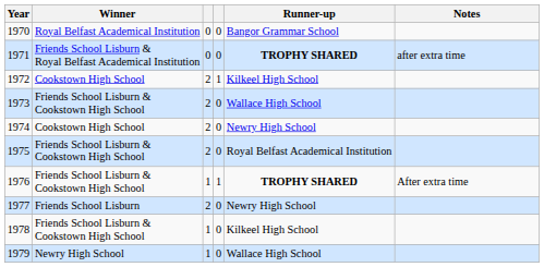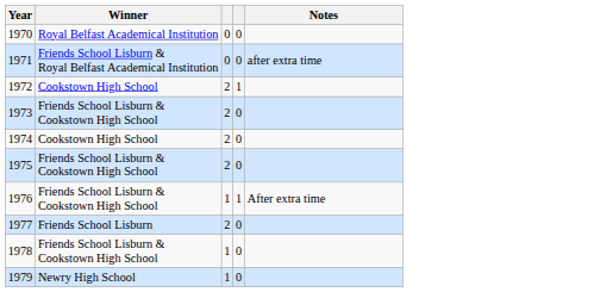- column: Runner-up | Bangor Grammar School | TROPHY SHARED | Kilkeel High School | Wallace High School | Newry High School | Royal Belfast Academical Institution | TROPHY SHARED | Newry High School | Kilkeel High School | Wallace High School
